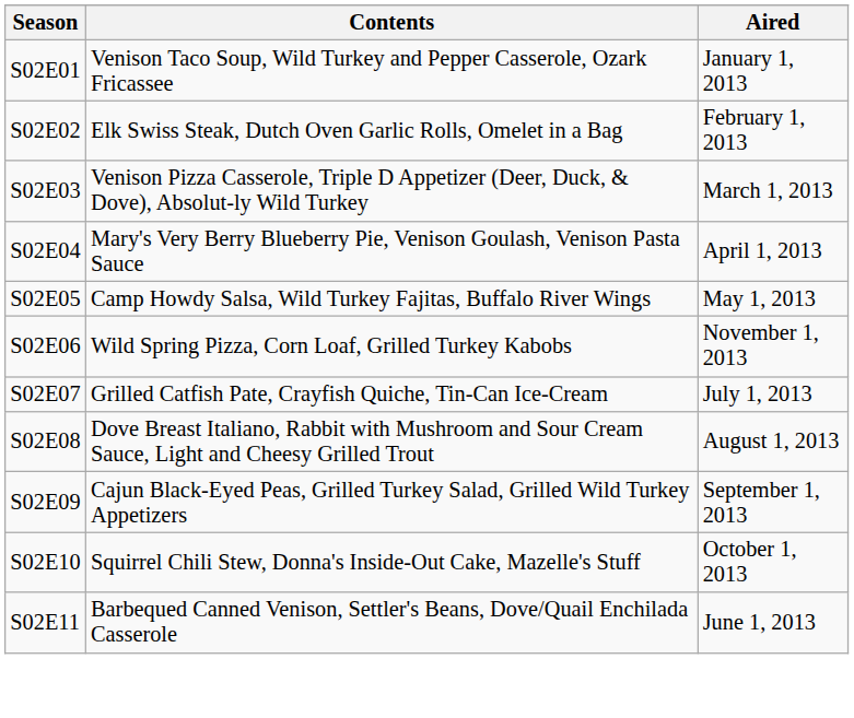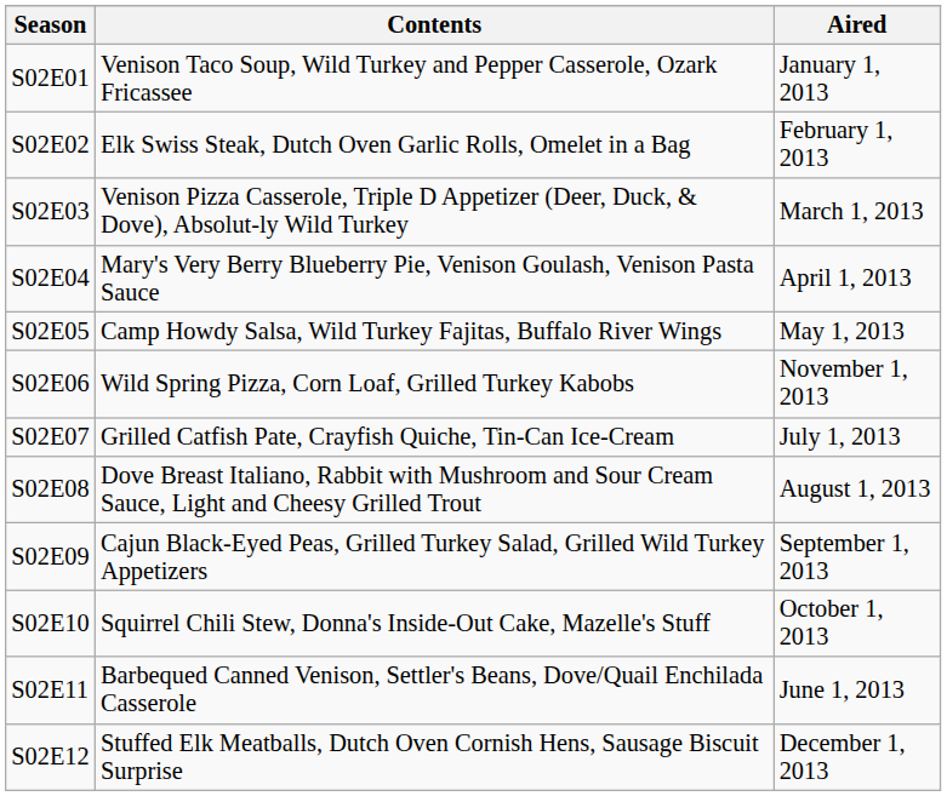+ row: S02E12 | Stuffed Elk Meatballs, Dutch Oven Cornish Hens, Sausage Biscuit Surprise | December 1, 2013
